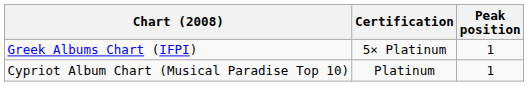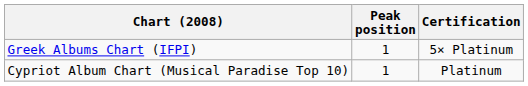columns swapped: Peak position <-> Certification
